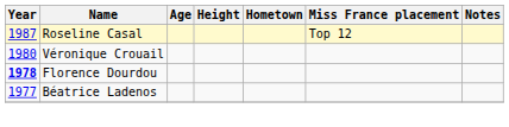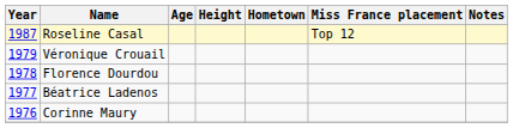Véronique Crouail | Year: 1980 -> 1979
Florence Dourdou | Year: bold -> normal
+ row: 1976 | Corinne Maury
